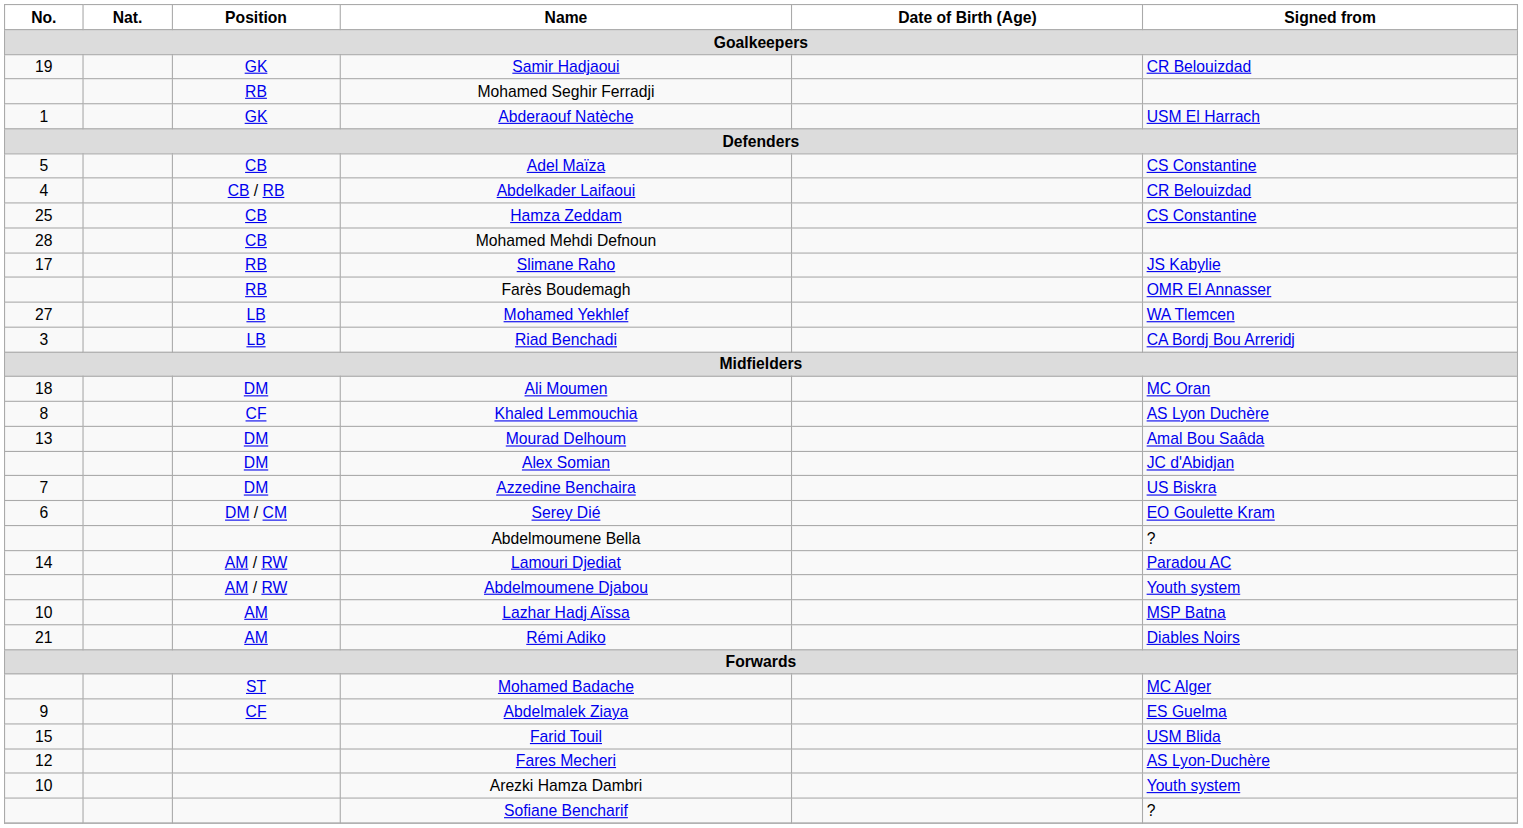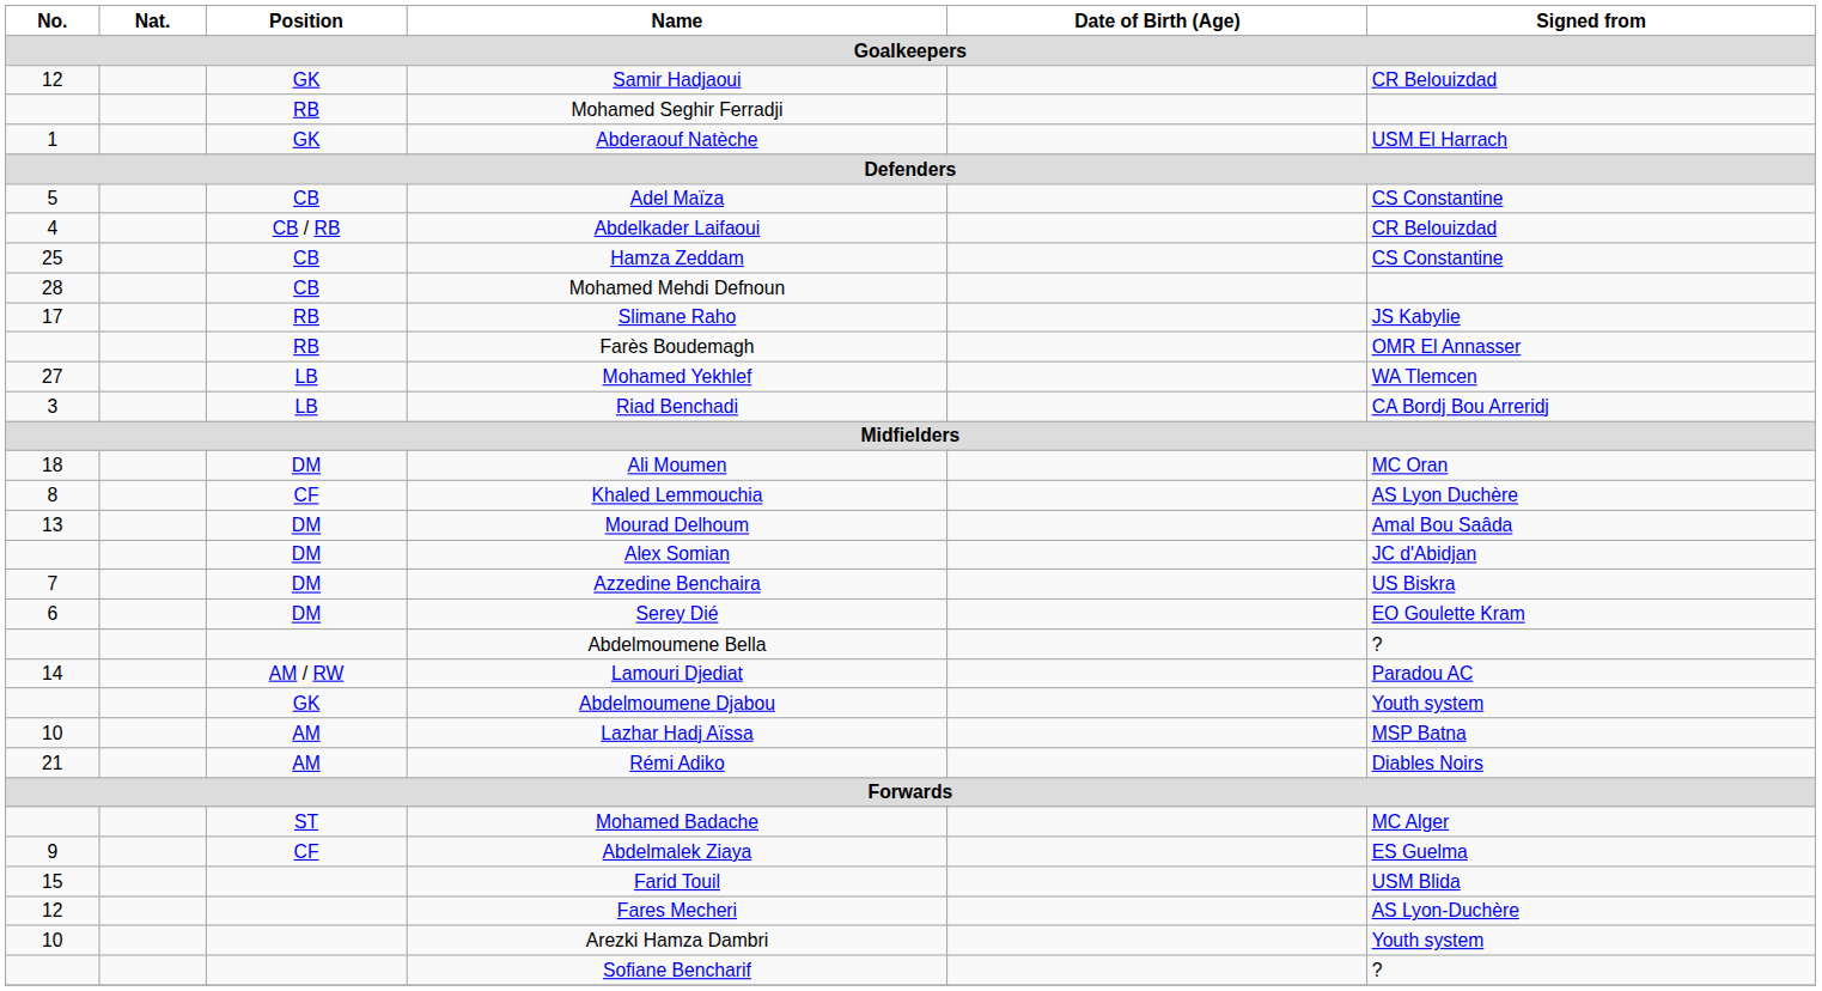Samir Hadjaoui | No.: 19 -> 12
Serey Dié | Position: DM / CM -> DM
Abdelmoumene Djabou | Position: AM / RW -> GK
